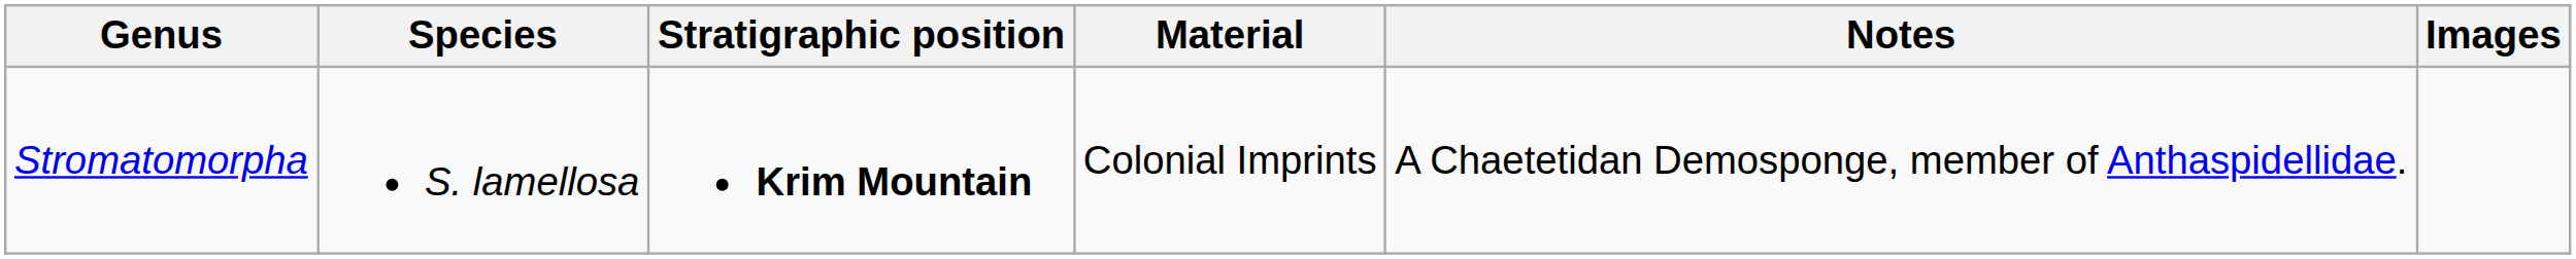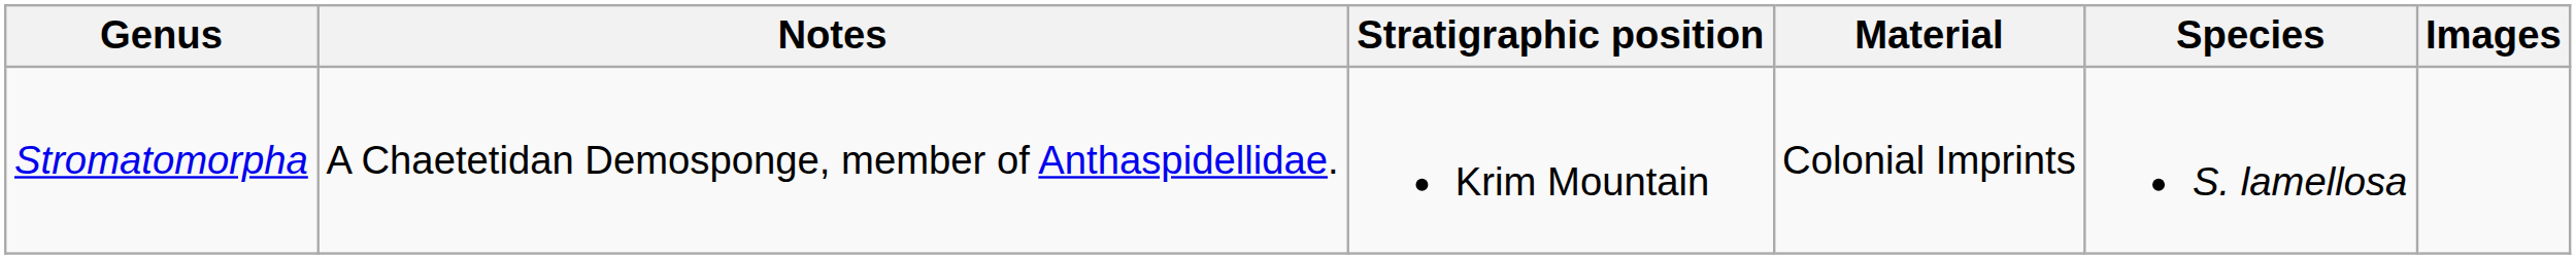columns swapped: Species <-> Notes
Stromatomorpha | Stratigraphic position: bold -> normal
